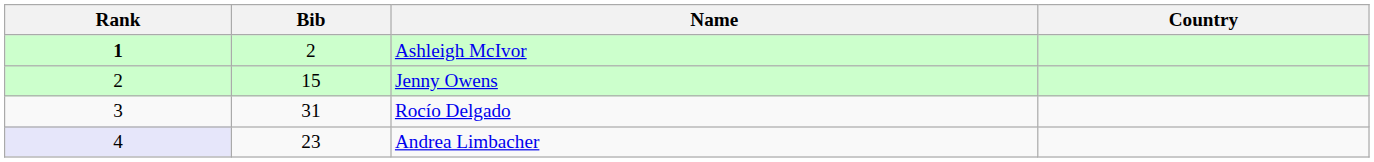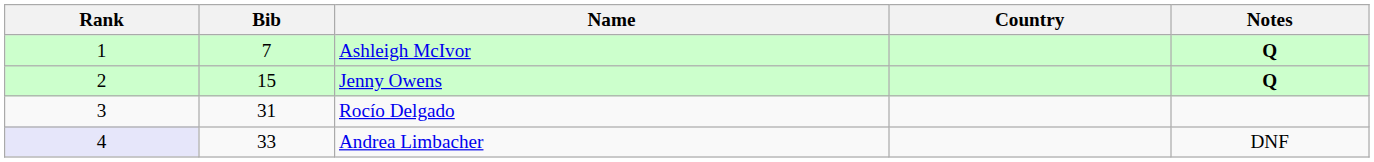+ column: Notes | Q | Q | DNF
Ashleigh McIvor | Rank: bold -> normal
Ashleigh McIvor | Bib: 2 -> 7
Andrea Limbacher | Bib: 23 -> 33
